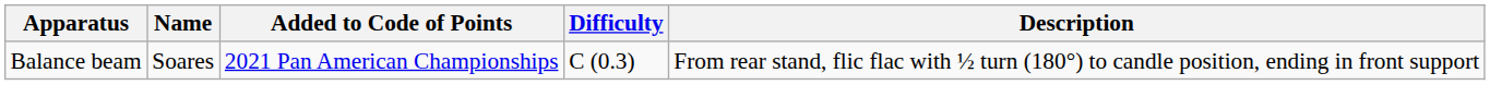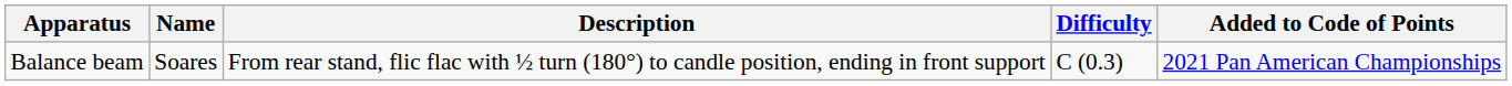columns swapped: Description <-> Added to Code of Points
